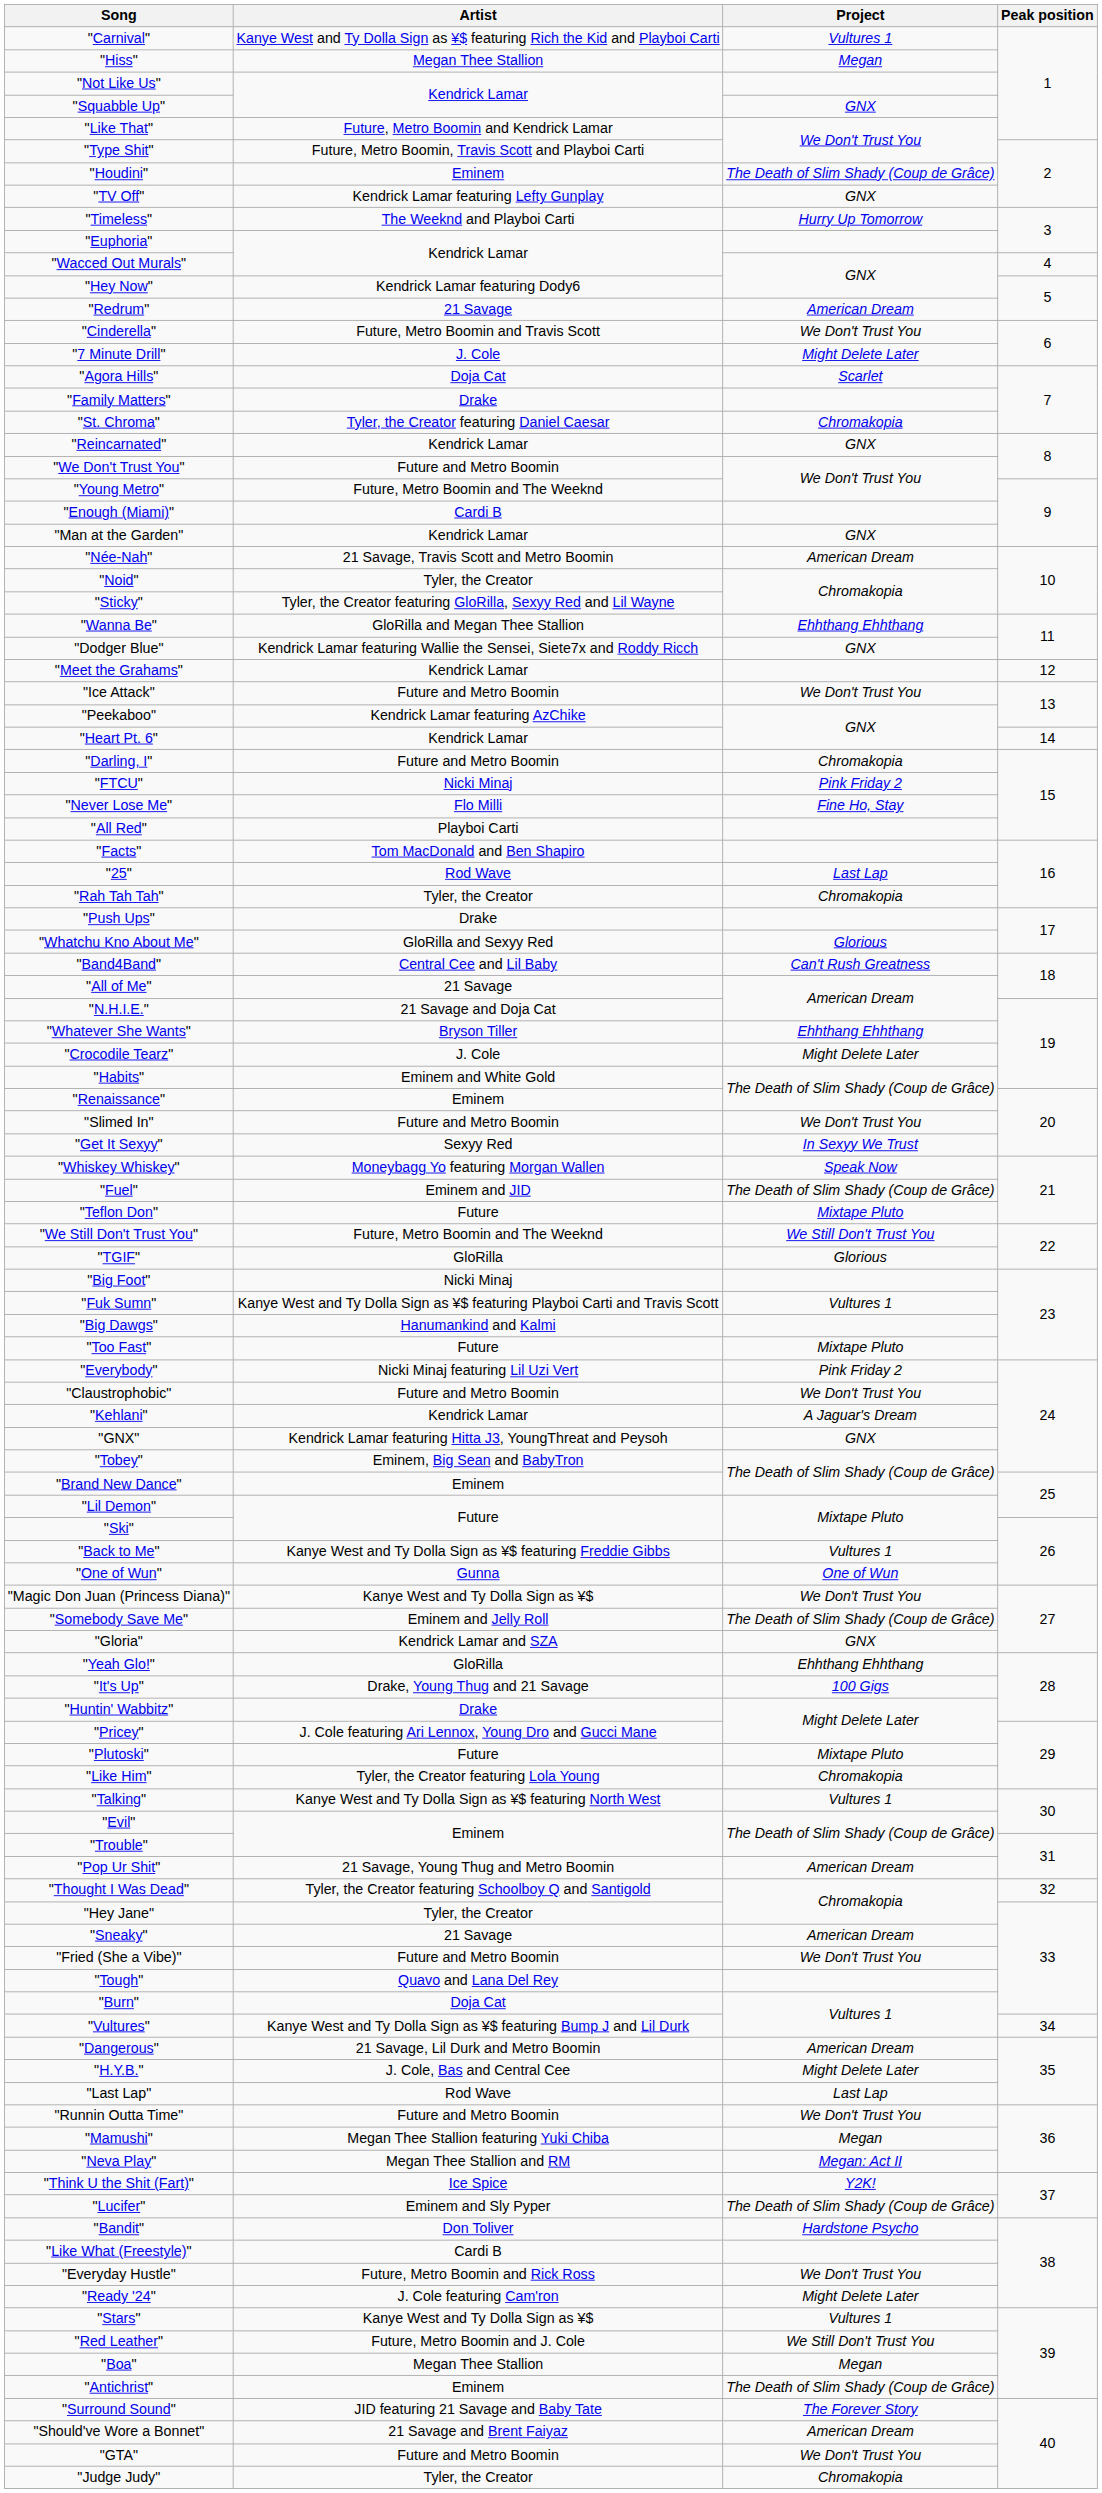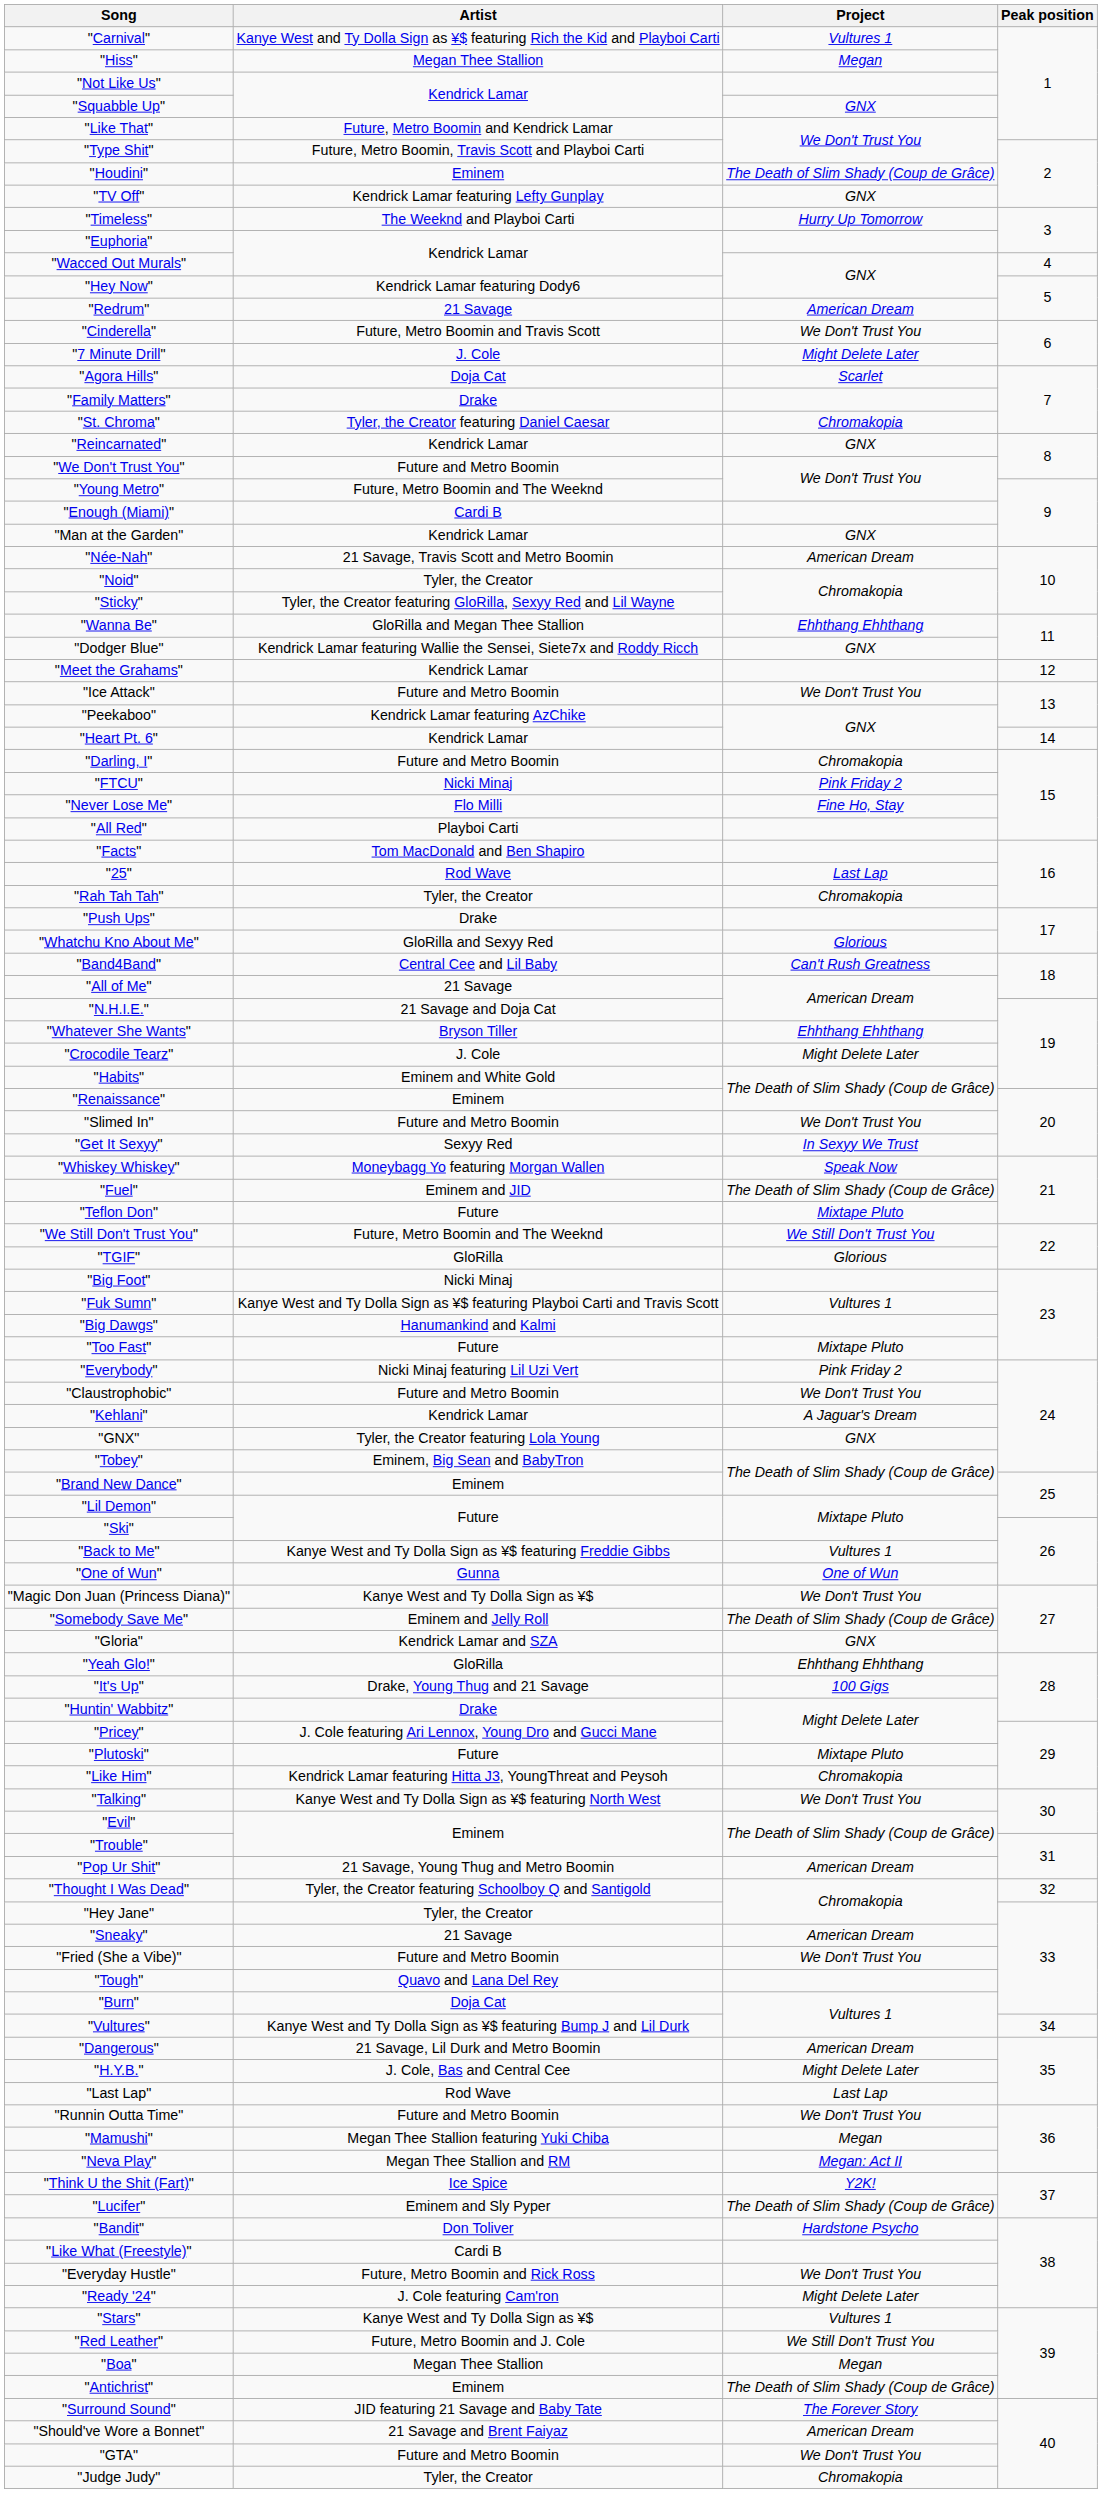"GNX" | Artist: Kendrick Lamar featuring Hitta J3, YoungThreat and Peysoh -> Tyler, the Creator featuring Lola Young
"Like Him" | Artist: Tyler, the Creator featuring Lola Young -> Kendrick Lamar featuring Hitta J3, YoungThreat and Peysoh
"Talking" | Project: Vultures 1 -> We Don't Trust You
